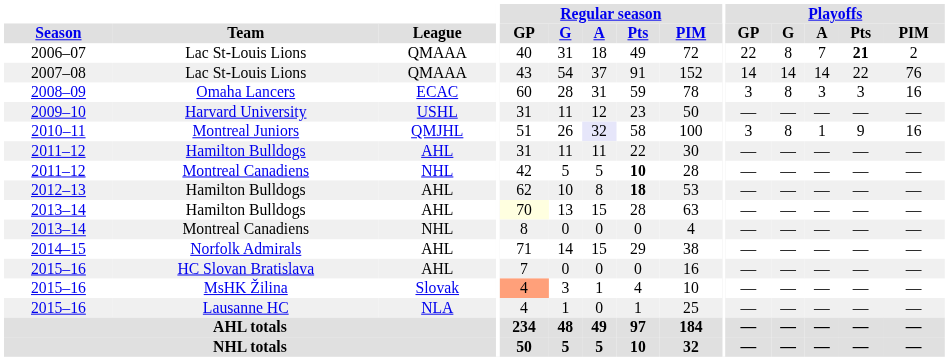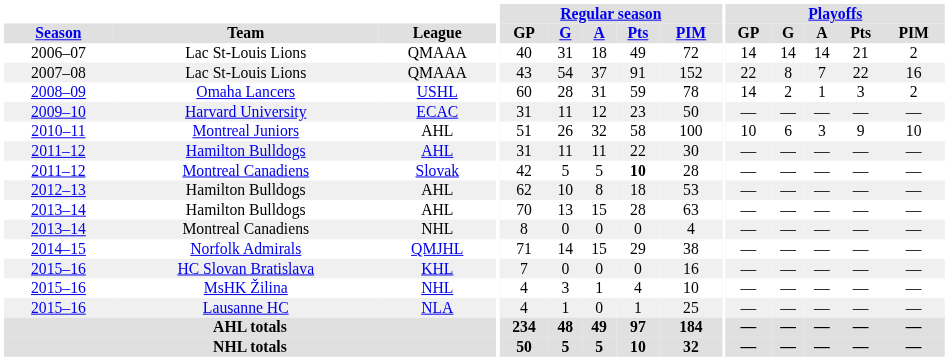2006–07 | Playoffs / GP: 22 -> 14
2006–07 | Playoffs / G: 8 -> 14
2006–07 | Playoffs / A: 7 -> 14
2006–07 | Playoffs / Pts: bold -> normal
2007–08 | Playoffs / GP: 14 -> 22
2007–08 | Playoffs / G: 14 -> 8
2007–08 | Playoffs / A: 14 -> 7
2007–08 | Playoffs / PIM: 76 -> 16
2008–09 | League: ECAC -> USHL
2008–09 | Playoffs / GP: 3 -> 14
2008–09 | Playoffs / G: 8 -> 2
2008–09 | Playoffs / A: 3 -> 1
2008–09 | Playoffs / PIM: 16 -> 2
2009–10 | League: USHL -> ECAC
2010–11 | League: QMJHL -> AHL
2010–11 | Regular season / A: lavender background -> no background
2010–11 | Playoffs / GP: 3 -> 10
2010–11 | Playoffs / G: 8 -> 6
2010–11 | Playoffs / A: 1 -> 3
2010–11 | Playoffs / PIM: 16 -> 10
2011–12 / Montreal Canadiens | League: NHL -> Slovak
2012–13 | Regular season / Pts: bold -> normal
2013–14 / Hamilton Bulldogs | Regular season / GP: lightyellow background -> no background
2014–15 | League: AHL -> QMJHL
2015–16 / HC Slovan Bratislava | League: AHL -> KHL
2015–16 / MsHK Žilina | League: Slovak -> NHL
2015–16 / MsHK Žilina | Regular season / GP: lightsalmon background -> no background
